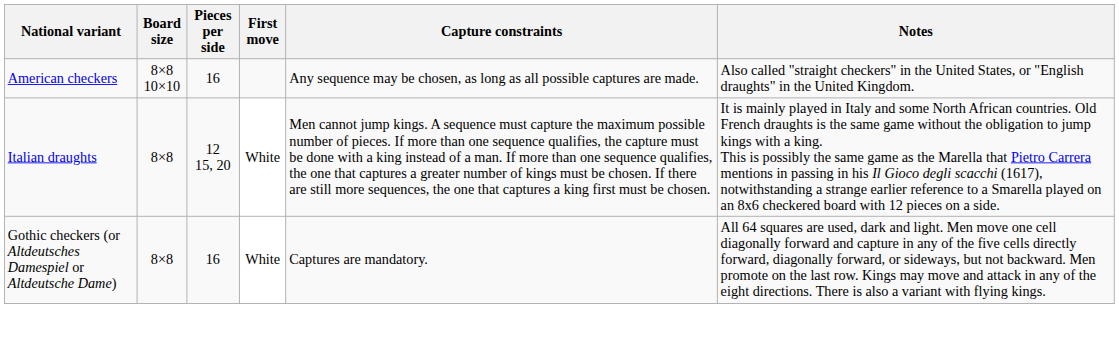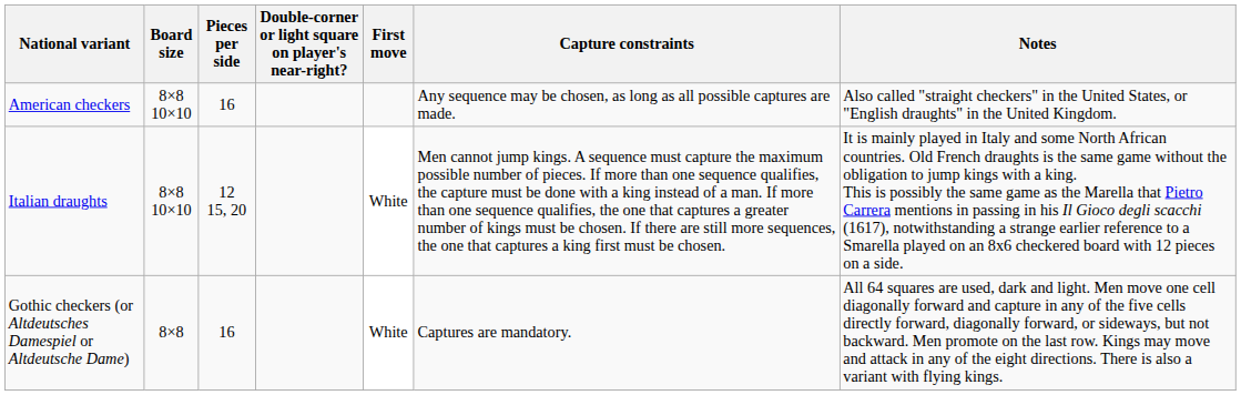+ column: Double-corner or light square on player's near-right?
Italian draughts | Board size: 8×8 -> 8×8 10×10
